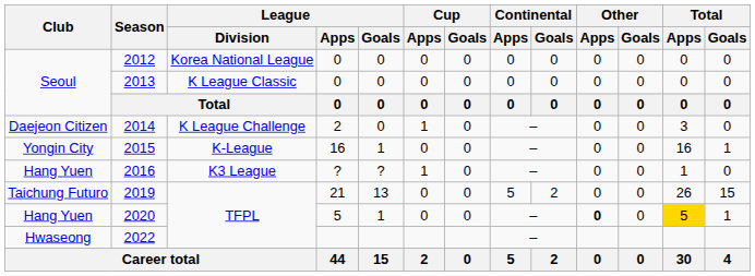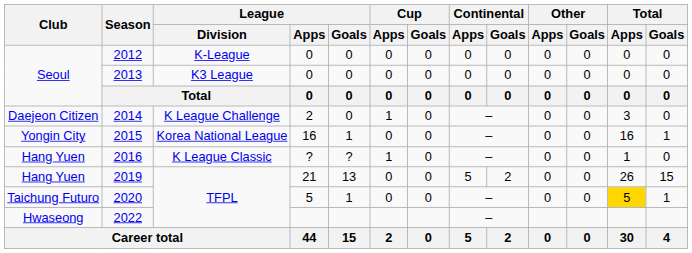2012 | League / Division: Korea National League -> K-League
2013 | League / Division: K League Classic -> K3 League
2015 | League / Division: K-League -> Korea National League
2016 | League / Division: K3 League -> K League Classic
2019 | Club: Taichung Futuro -> Hang Yuen
2020 | Club: Hang Yuen -> Taichung Futuro
2020 | Other / Apps: bold -> normal
